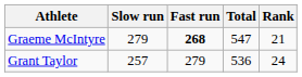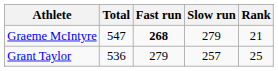columns swapped: Slow run <-> Total
Grant Taylor | Rank: 24 -> 25
